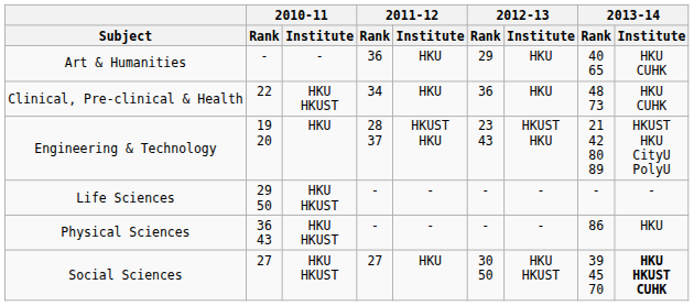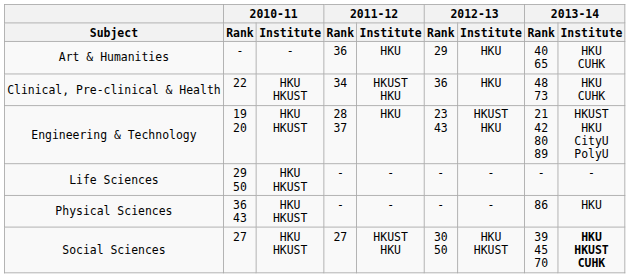Clinical, Pre-clinical & Health | 2011-12 / Institute: HKU -> HKUST HKU
Engineering & Technology | 2010-11 / Institute: HKU -> HKU HKUST
Engineering & Technology | 2011-12 / Institute: HKUST HKU -> HKU
Social Sciences | 2011-12 / Institute: HKU -> HKUST HKU
